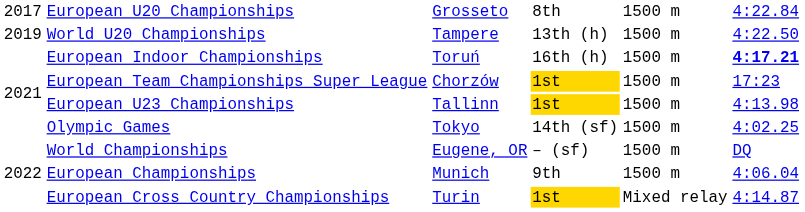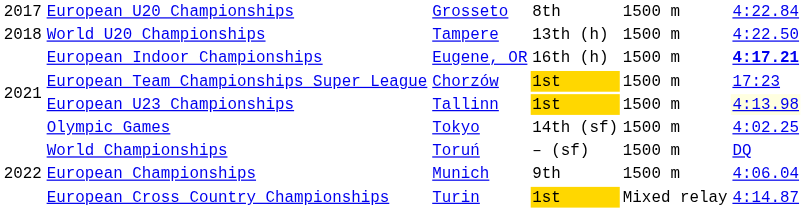World U20 Championships | column 1: 2019 -> 2018
European Indoor Championships | column 3: Toruń -> Eugene, OR
European U23 Championships | column 6: no background -> lightyellow background
World Championships | column 3: Eugene, OR -> Toruń
